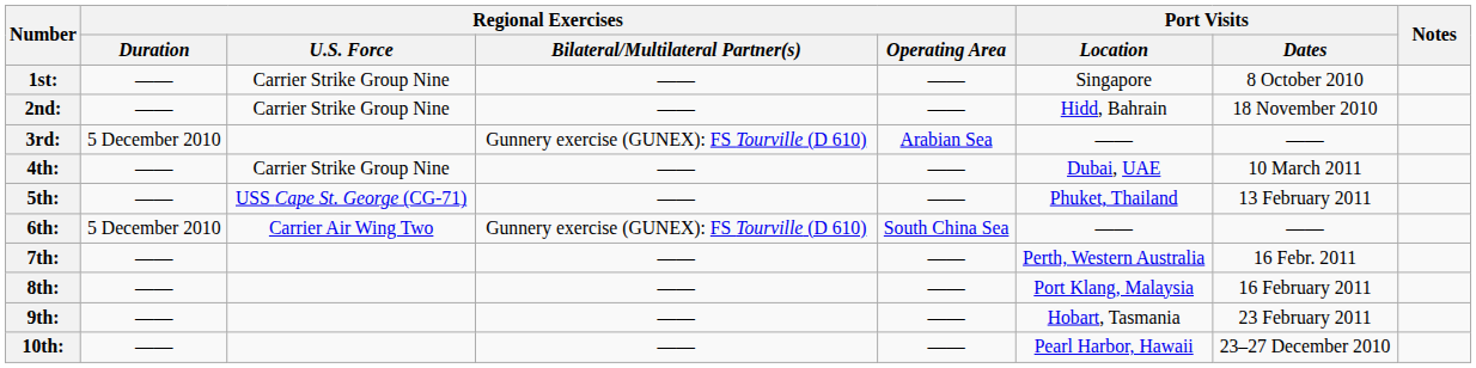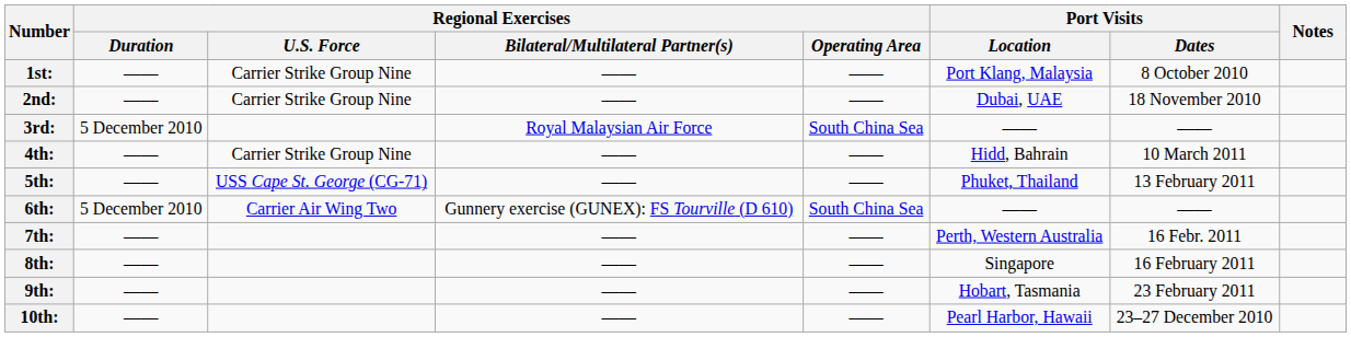1st: | Port Visits / Location: Singapore -> Port Klang, Malaysia
2nd: | Port Visits / Location: Hidd, Bahrain -> Dubai, UAE
3rd: | Regional Exercises / Bilateral/Multilateral Partner(s): Gunnery exercise (GUNEX): FS Tourville (D 610) -> Royal Malaysian Air Force
3rd: | Regional Exercises / Operating Area: Arabian Sea -> South China Sea
4th: | Port Visits / Location: Dubai, UAE -> Hidd, Bahrain
8th: | Port Visits / Location: Port Klang, Malaysia -> Singapore
